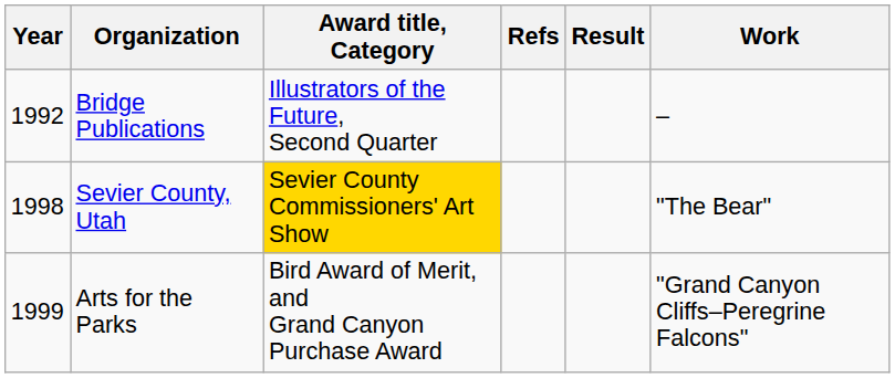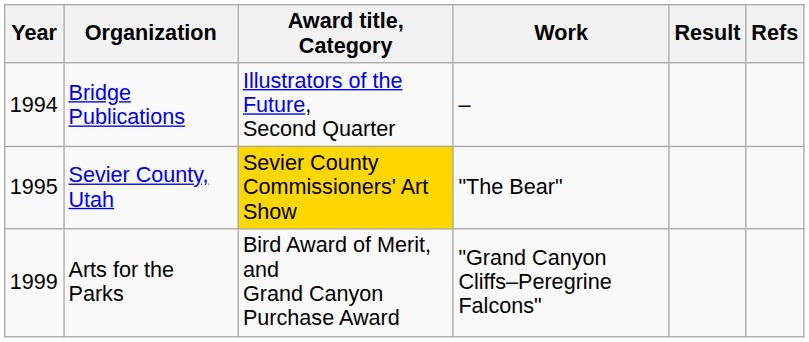columns swapped: Work <-> Refs
Bridge Publications | Year: 1992 -> 1994
Sevier County, Utah | Year: 1998 -> 1995
